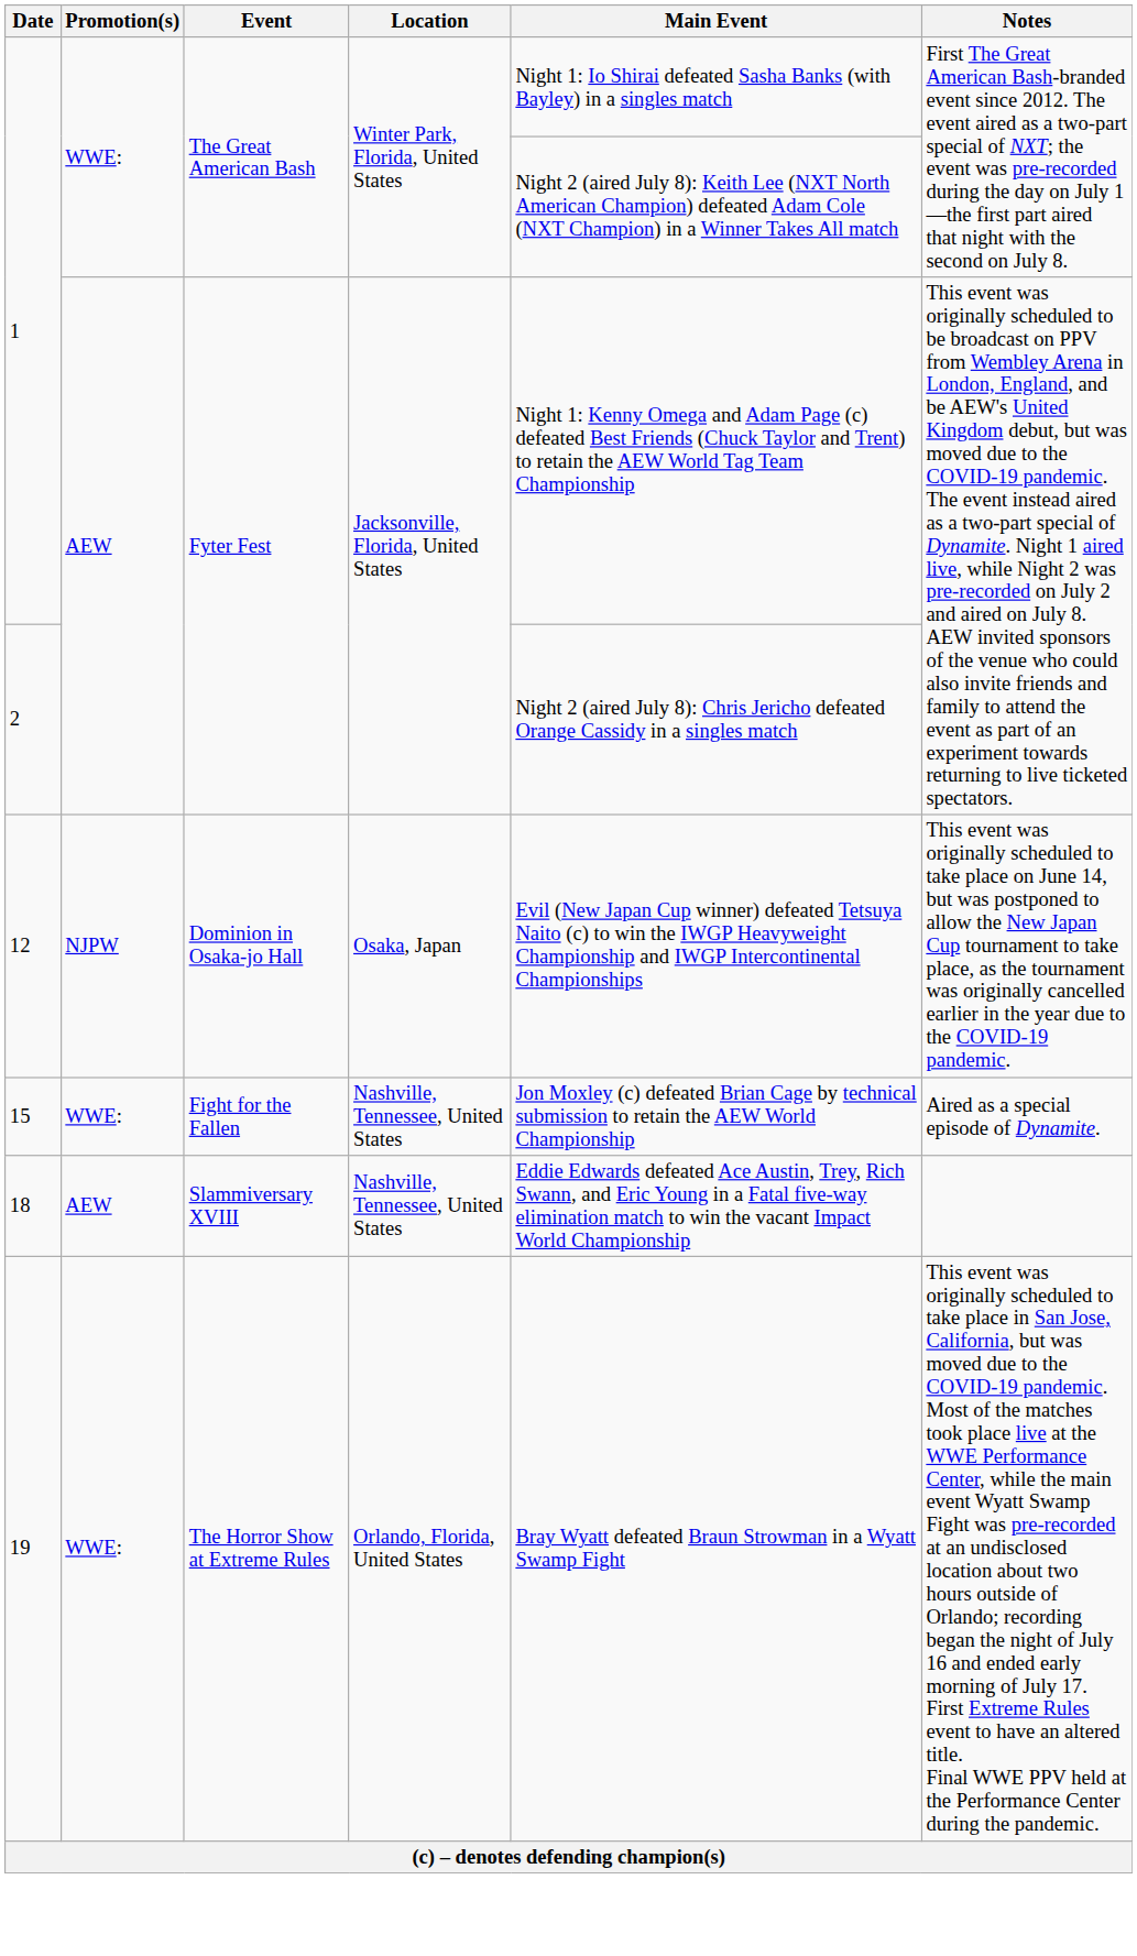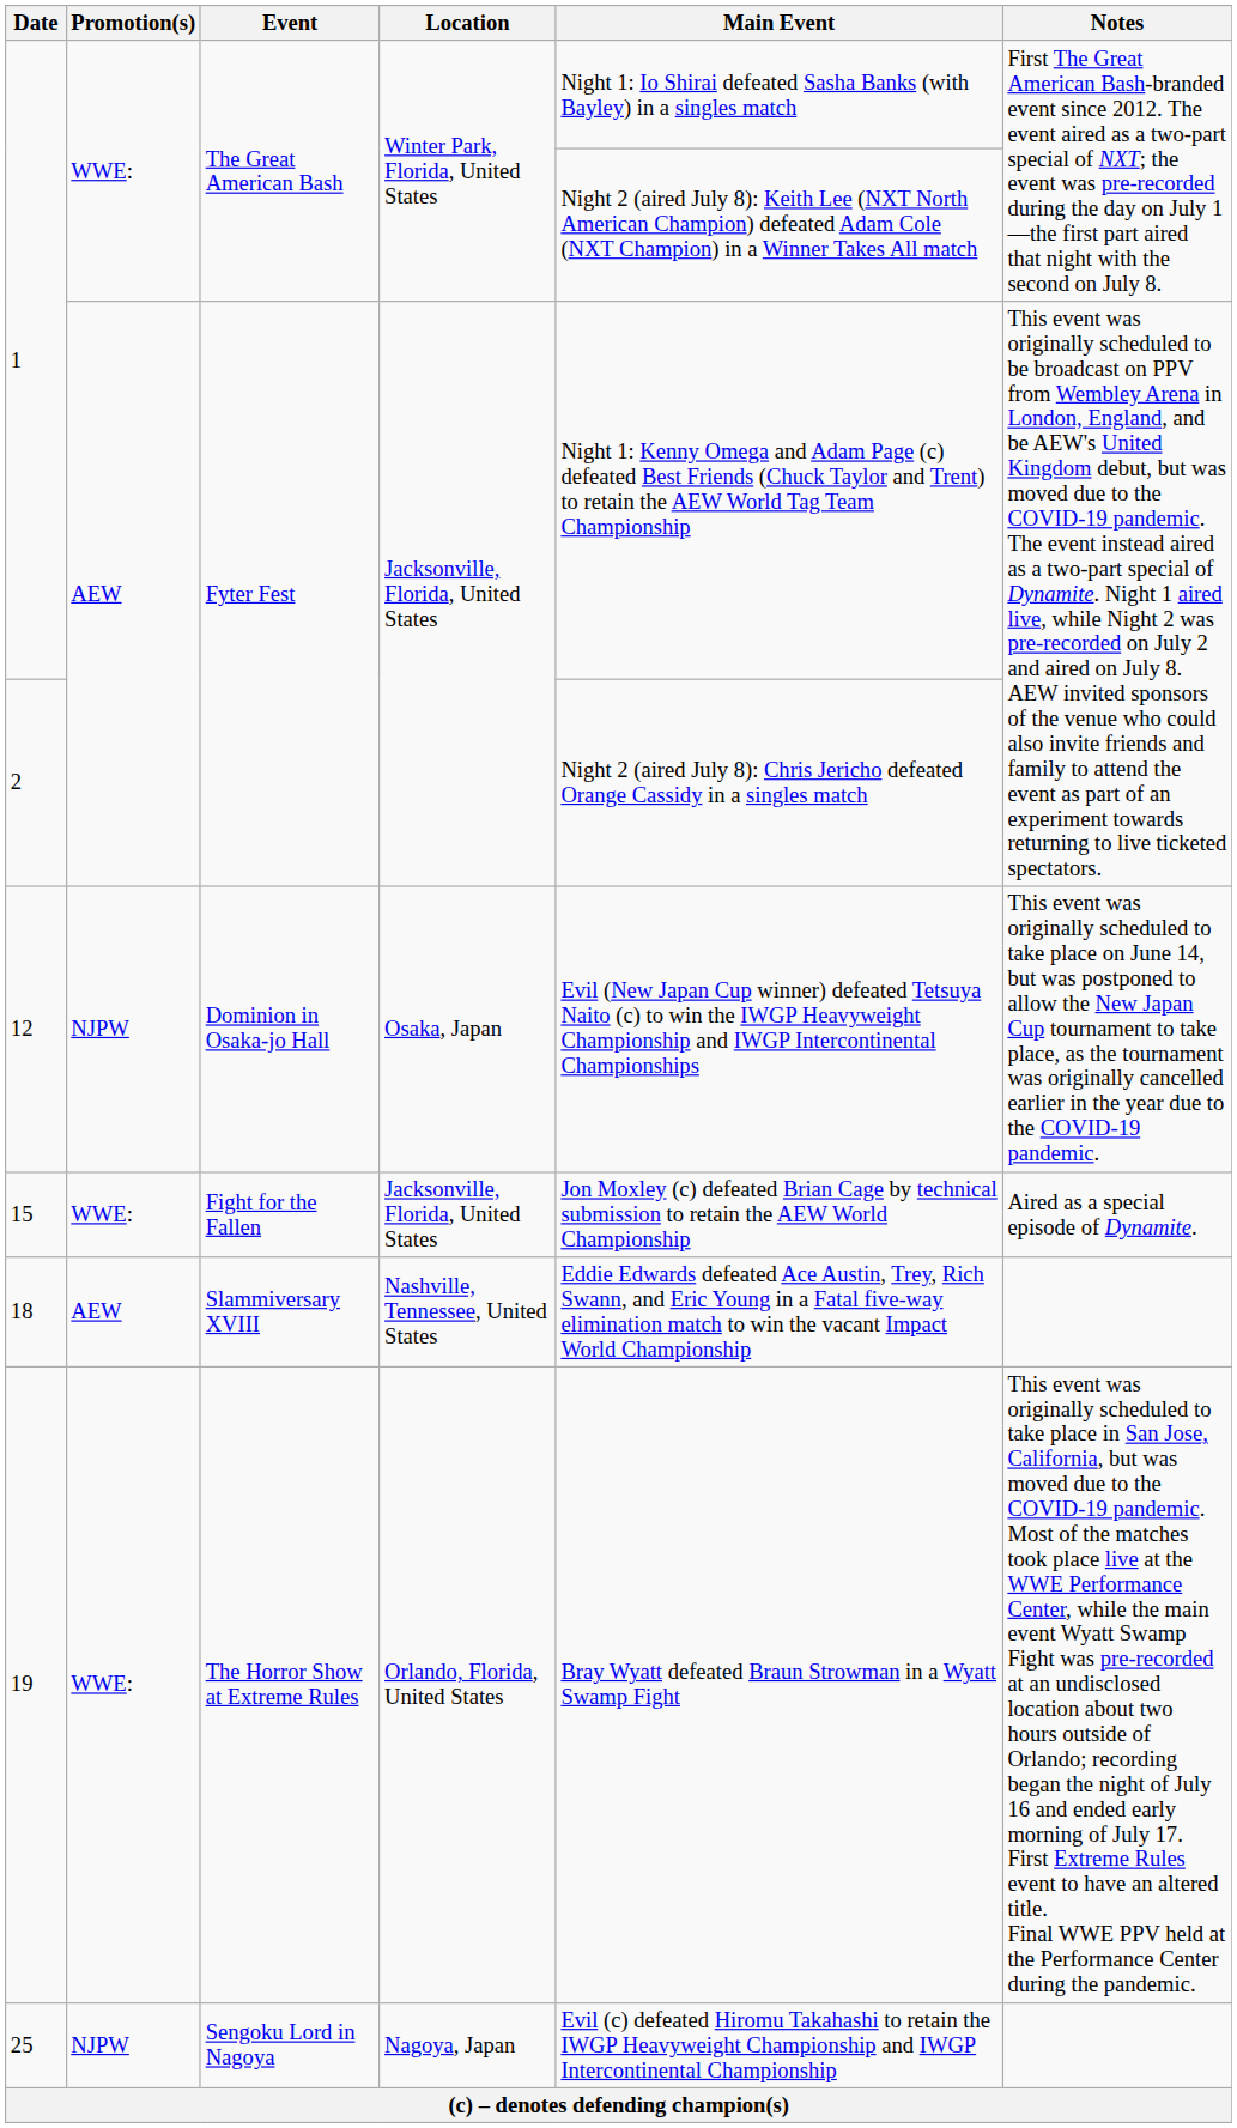15 | Location: Nashville, Tennessee, United States -> Jacksonville, Florida, United States
+ row: 25 | NJPW | Sengoku Lord in Nagoya | Nagoya, Japan | Evil (c) defeated Hiromu Takahashi to retain the IWGP Heavyweight Championship and IWGP Intercontinental Championship
